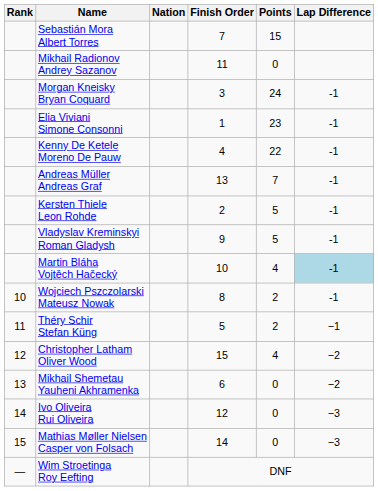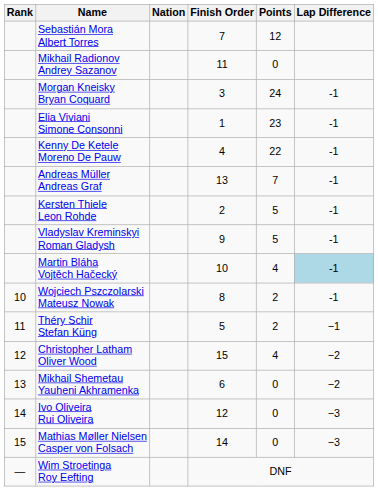Sebastián Mora Albert Torres | Points: 15 -> 12
